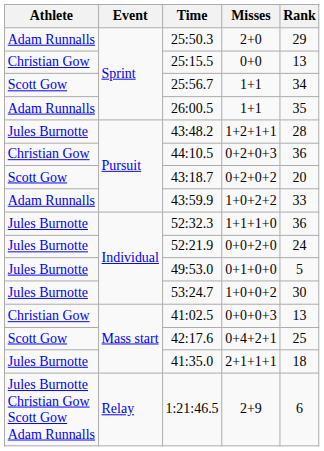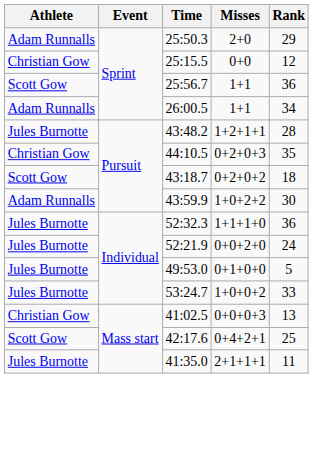25:15.5 | Rank: 13 -> 12
25:56.7 | Rank: 34 -> 36
26:00.5 | Rank: 35 -> 34
44:10.5 | Rank: 36 -> 35
43:18.7 | Rank: 20 -> 18
43:59.9 | Rank: 33 -> 30
53:24.7 | Rank: 30 -> 33
41:35.0 | Rank: 18 -> 11
- row: Jules Burnotte Christian Gow Scott Gow Adam Runnalls | Relay | 1:21:46.5 | 2+9 | 6
